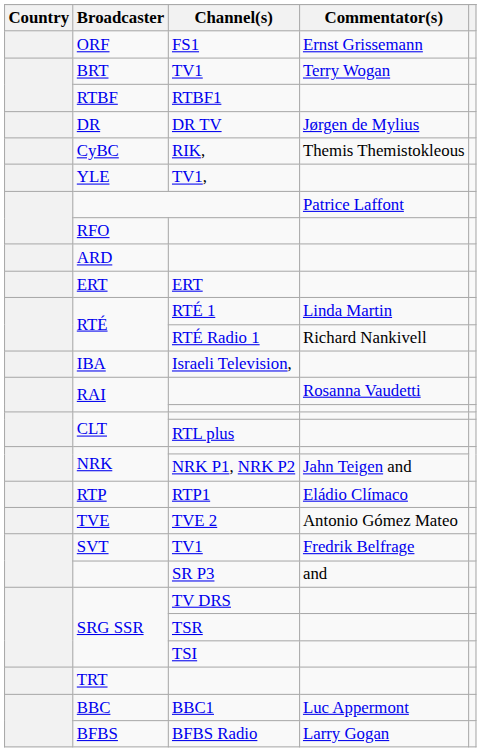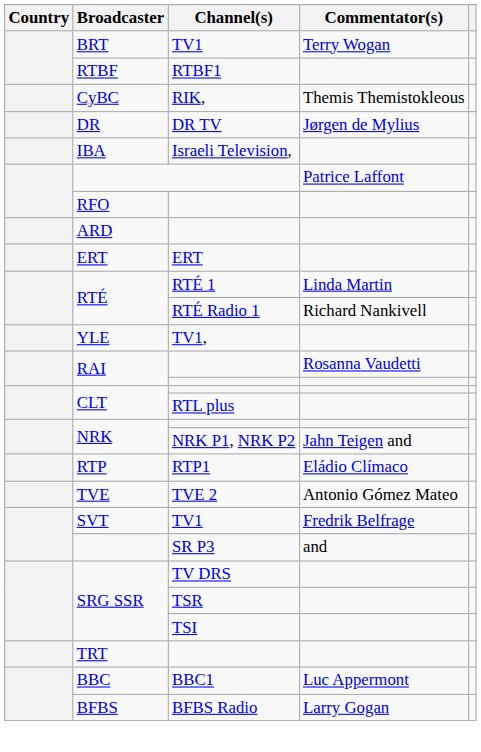- row: ORF | FS1 | Ernst Grissemann
rows swapped: CyBC <-> DR
rows swapped: YLE <-> IBA
